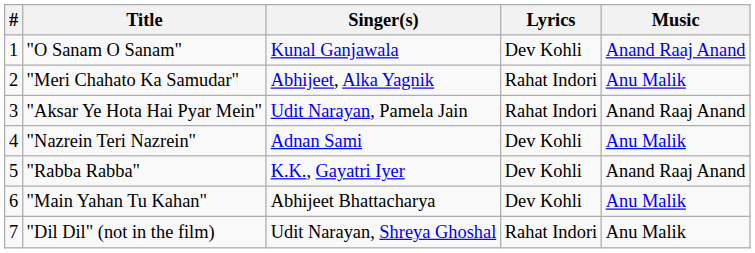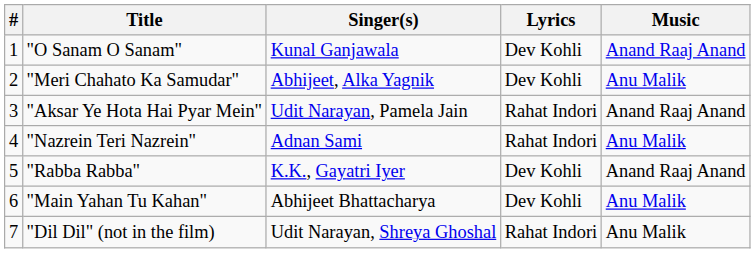"Meri Chahato Ka Samudar" | Lyrics: Rahat Indori -> Dev Kohli
"Nazrein Teri Nazrein" | Lyrics: Dev Kohli -> Rahat Indori
